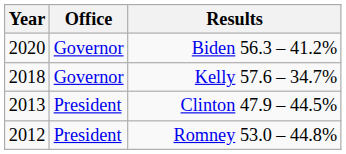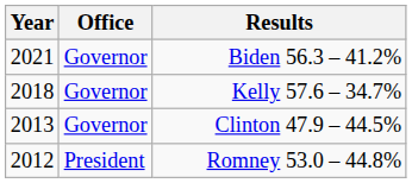Biden 56.3 – 41.2% | Year: 2020 -> 2021
Clinton 47.9 – 44.5% | Office: President -> Governor
